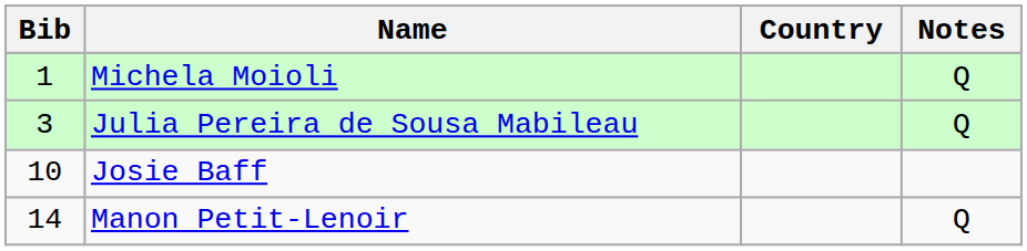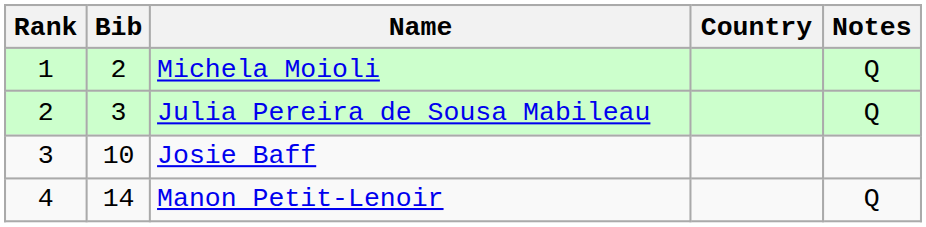+ column: Rank | 1 | 2 | 3 | 4
Michela Moioli | Bib: 1 -> 2
